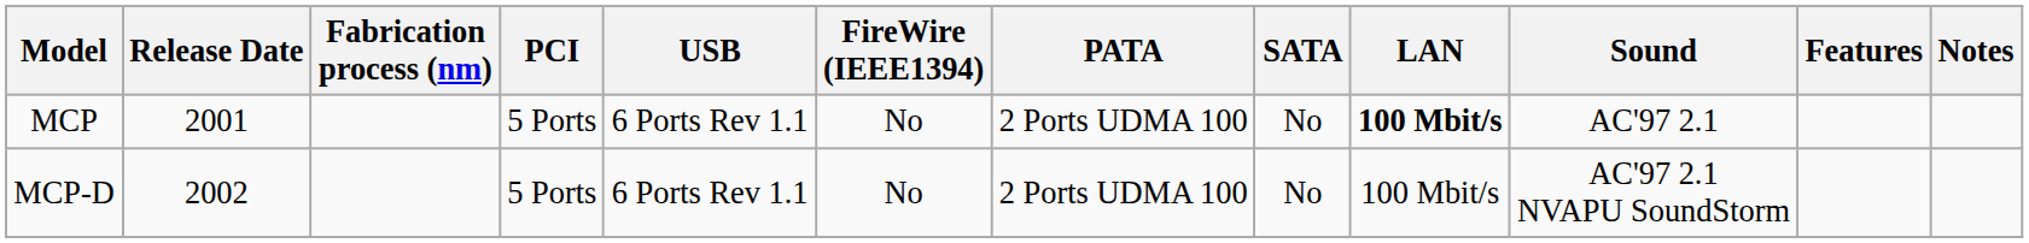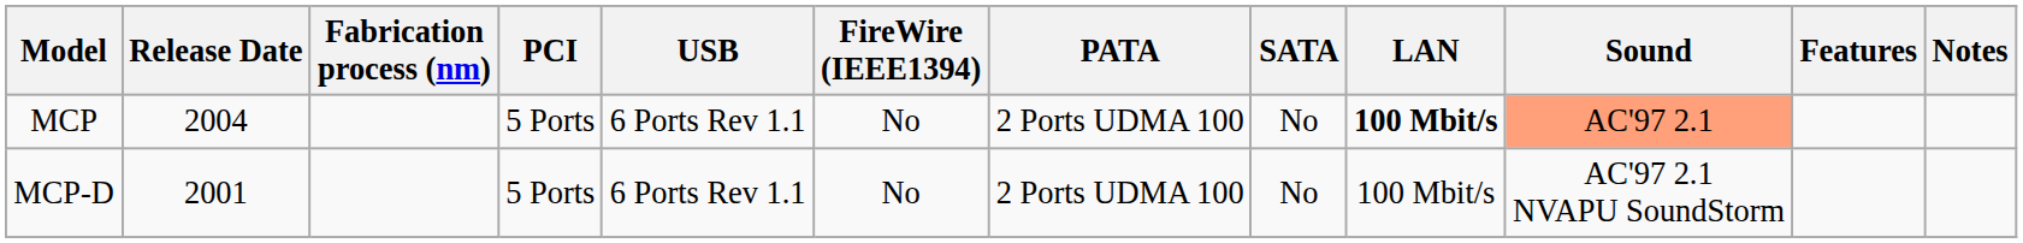MCP | Release Date: 2001 -> 2004
MCP | Sound: no background -> lightsalmon background
MCP-D | Release Date: 2002 -> 2001
